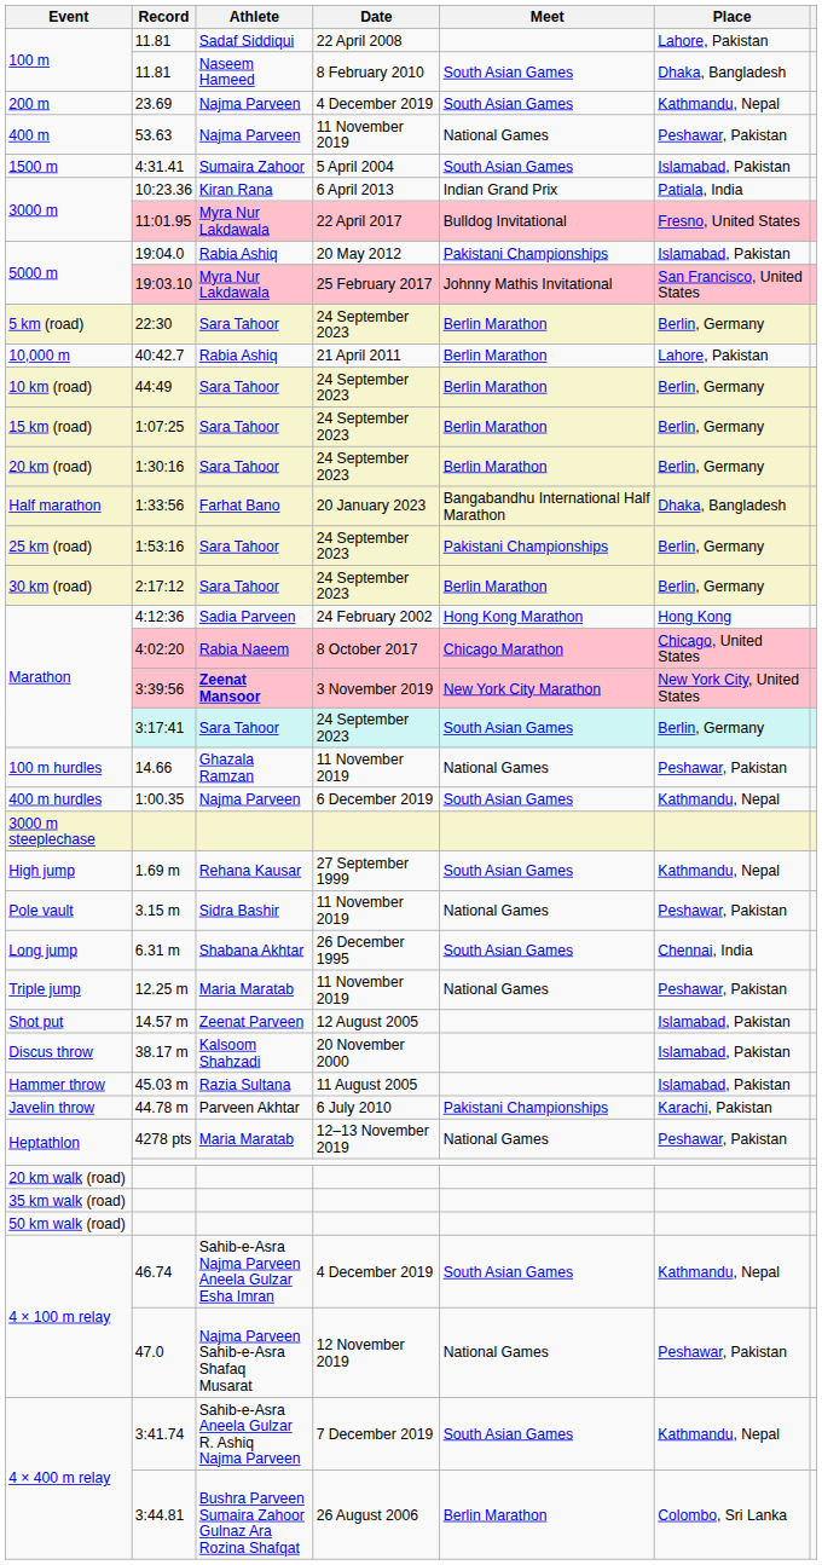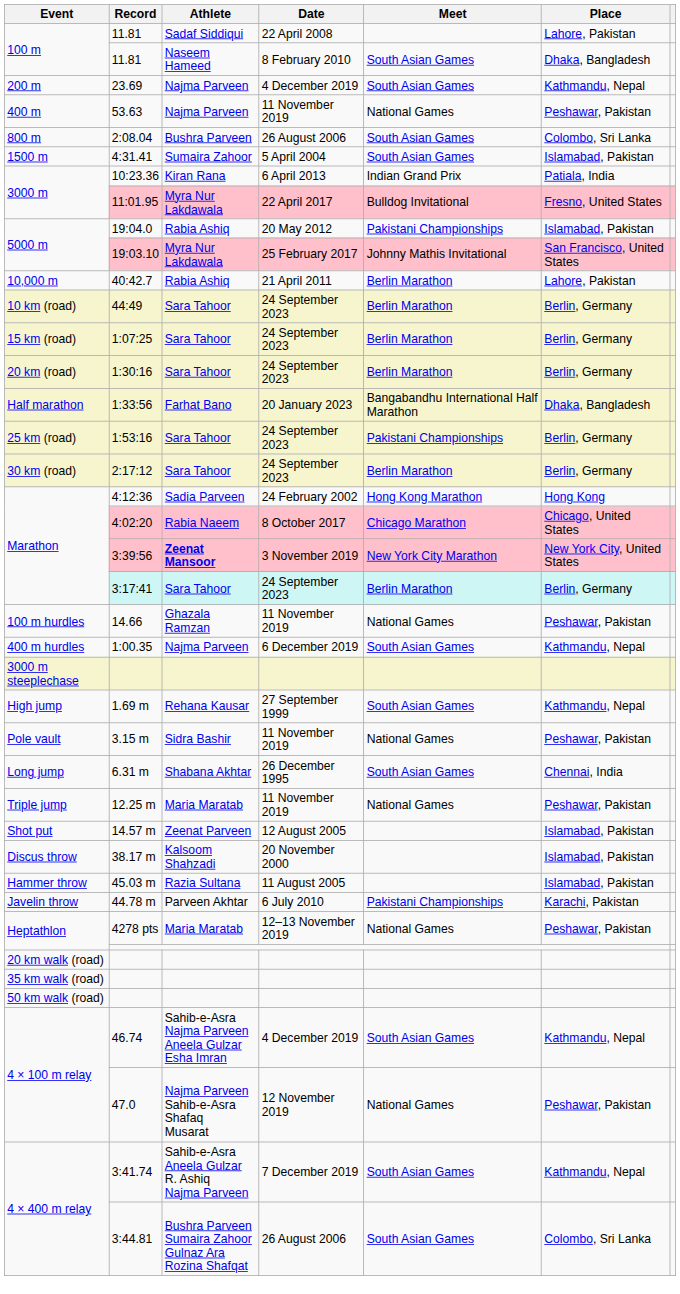+ row: 800 m | 2:08.04 | Bushra Parveen | 26 August 2006 | South Asian Games | Colombo, Sri Lanka
- row: 5 km (road) | 22:30 | Sara Tahoor | 24 September 2023 | Berlin Marathon | Berlin, Germany
3:17:41 | Meet: South Asian Games -> Berlin Marathon
3:44.81 | Meet: Berlin Marathon -> South Asian Games
